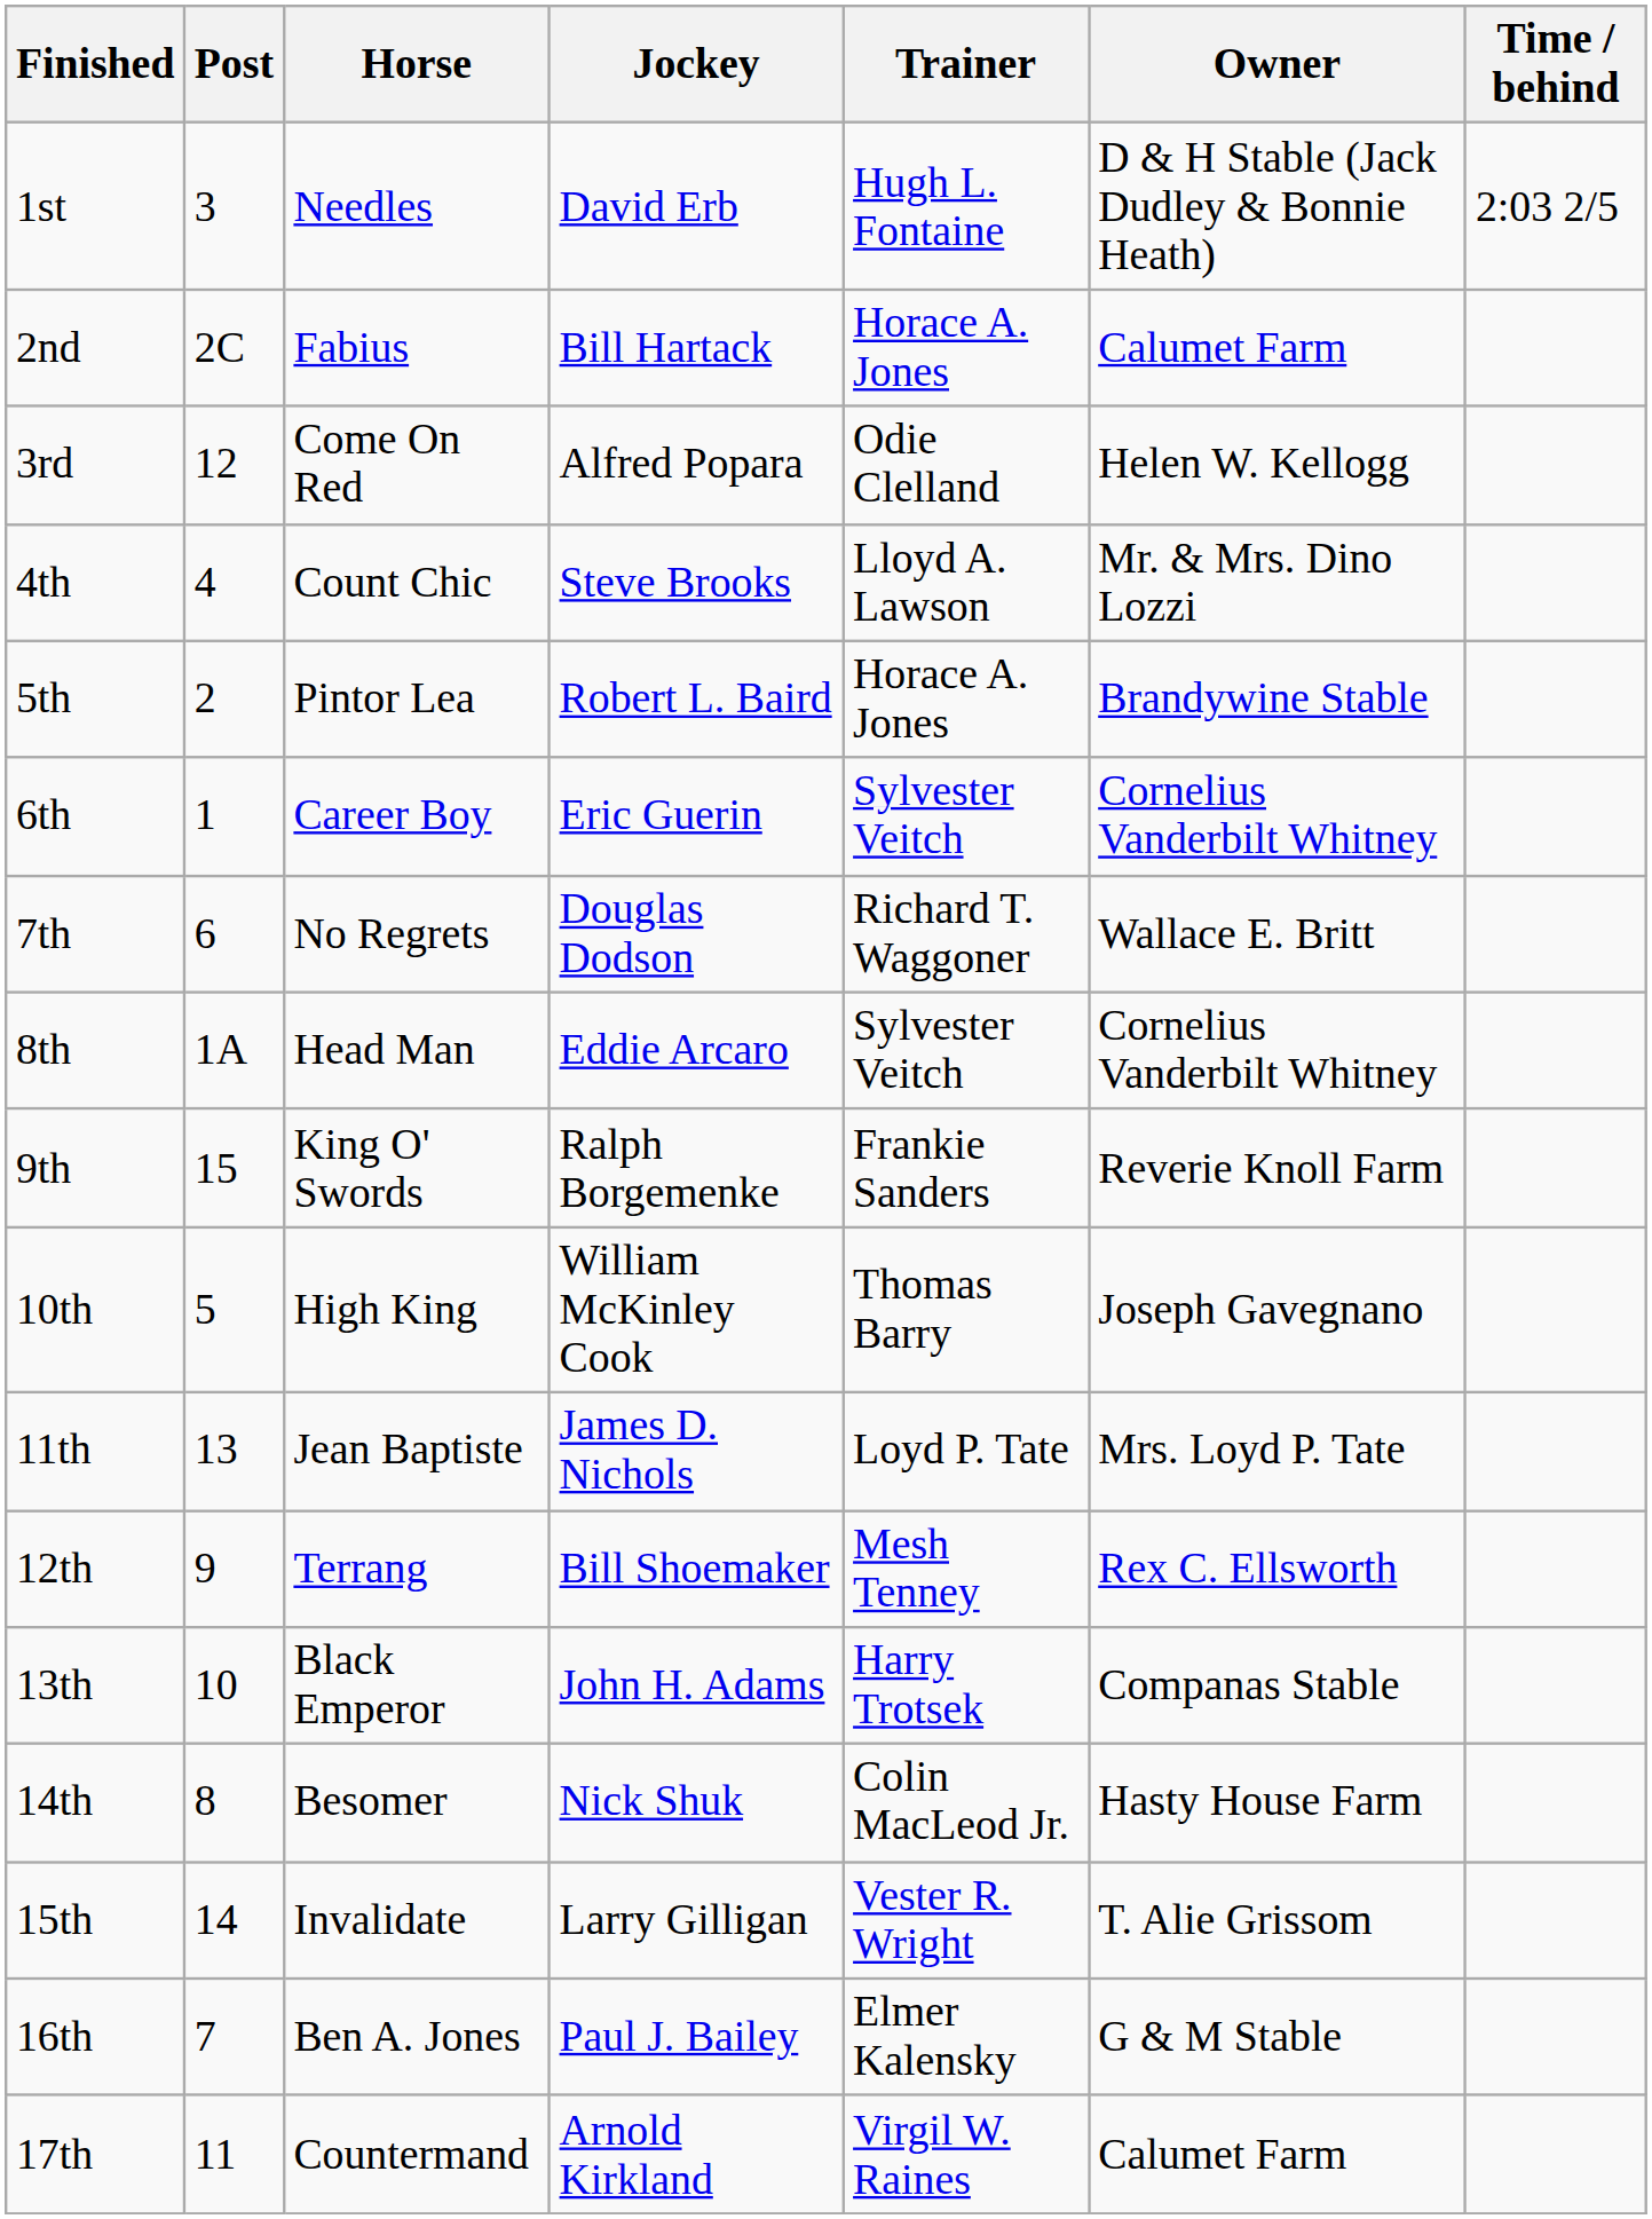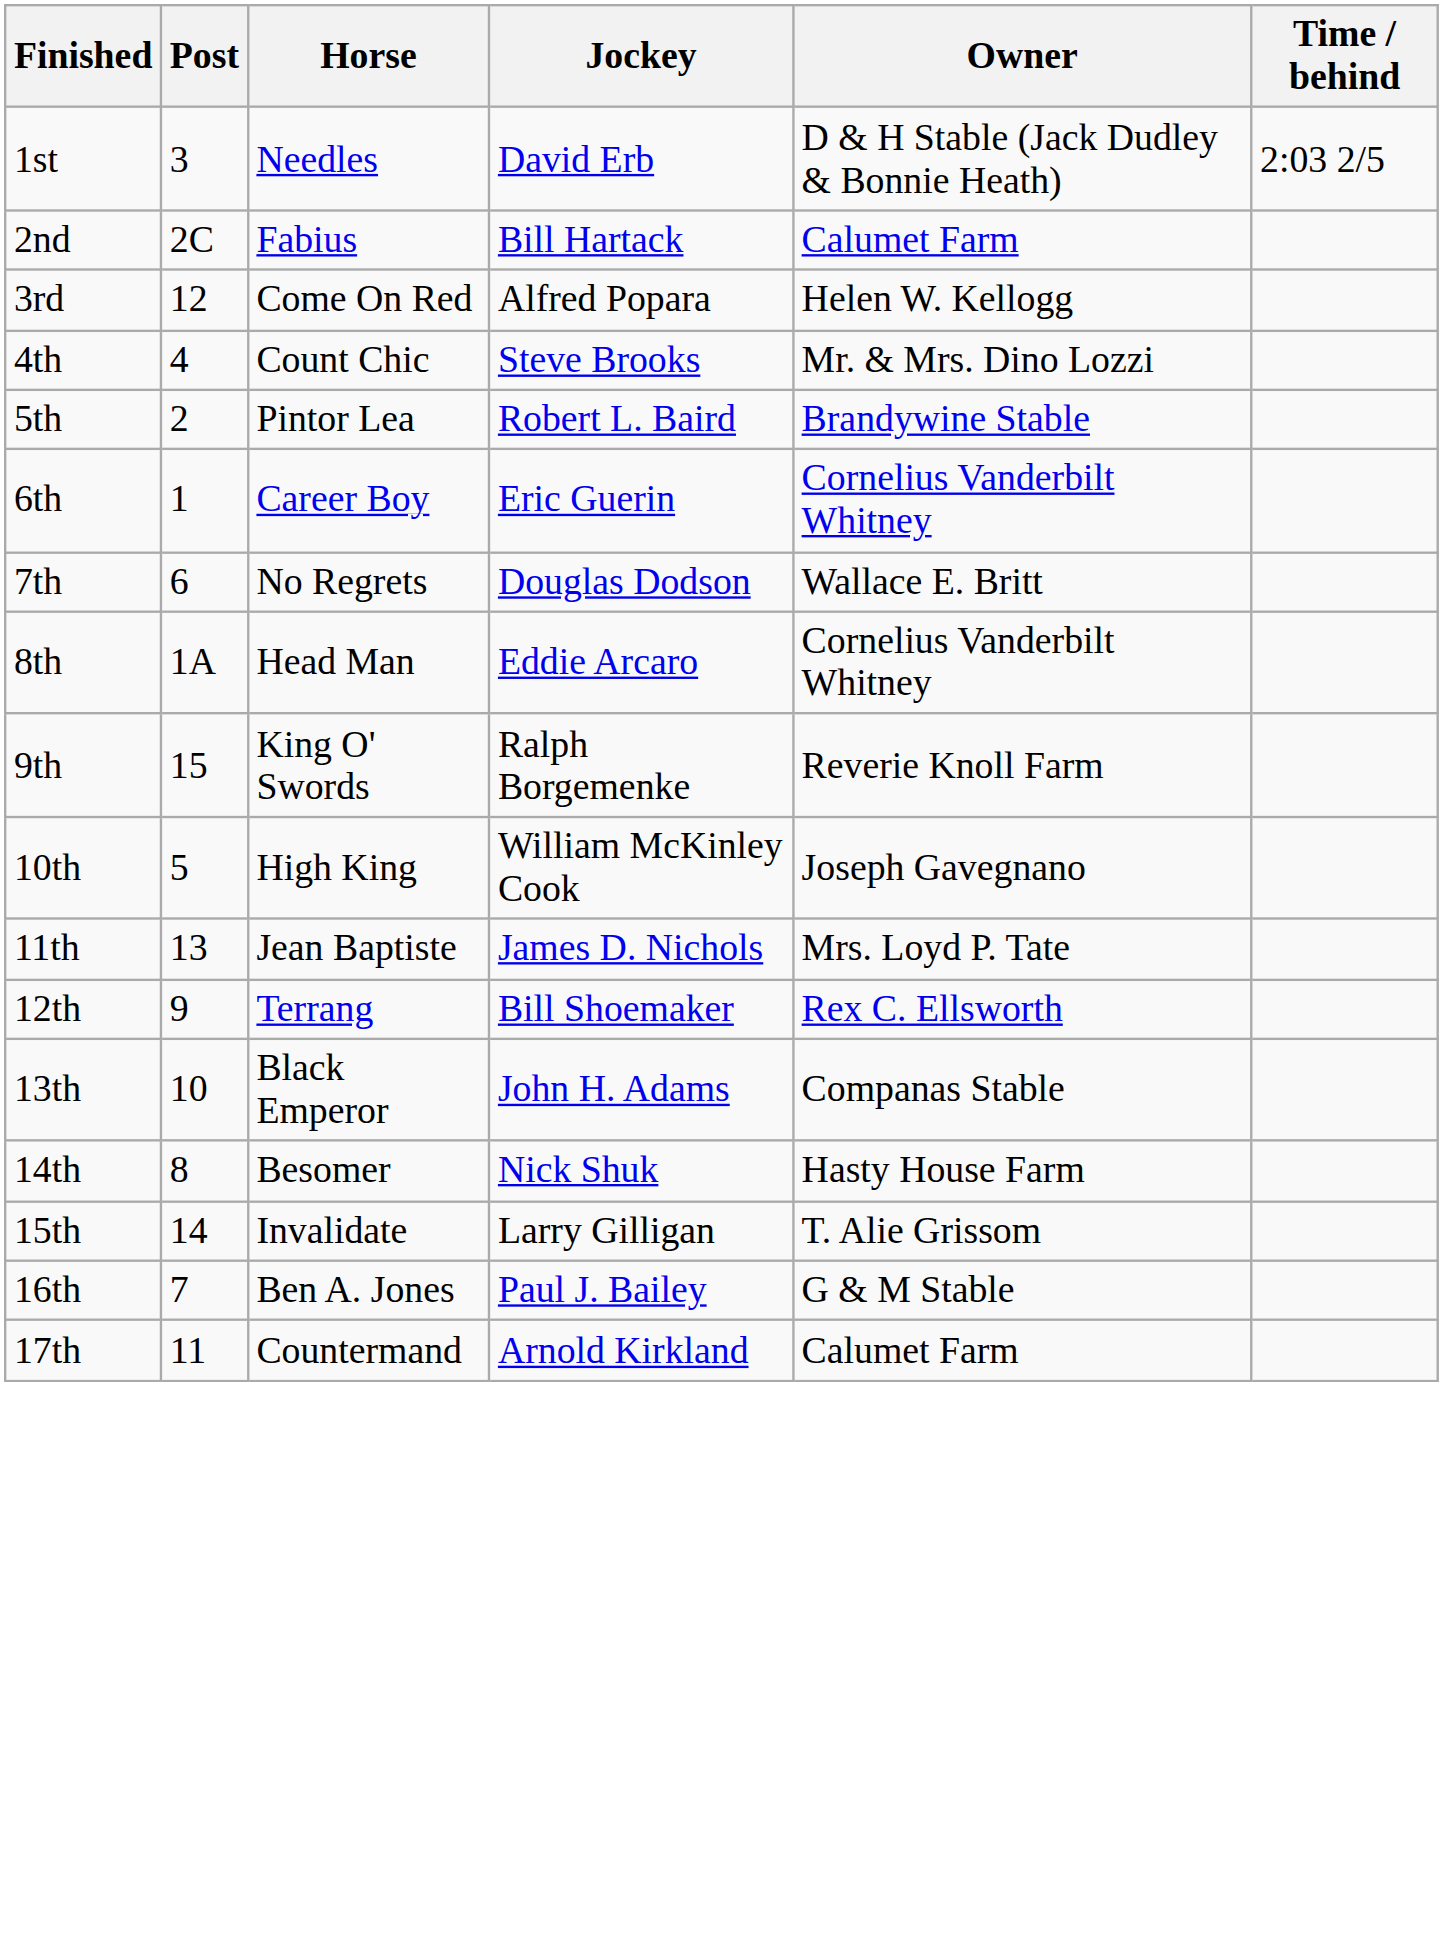- column: Trainer | Hugh L. Fontaine | Horace A. Jones | Odie Clelland | Lloyd A. Lawson | Horace A. Jones | Sylvester Veitch | Richard T. Waggoner | Sylvester Veitch | Frankie Sanders | Thomas Barry | Loyd P. Tate | Mesh Tenney | Harry Trotsek | Colin MacLeod Jr. | Vester R. Wright | Elmer Kalensky | Virgil W. Raines
